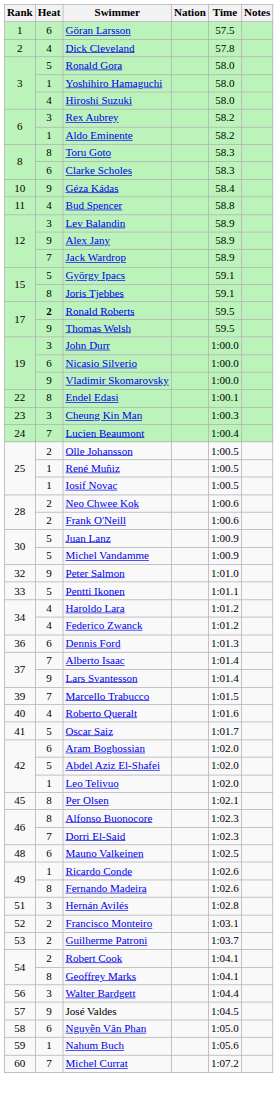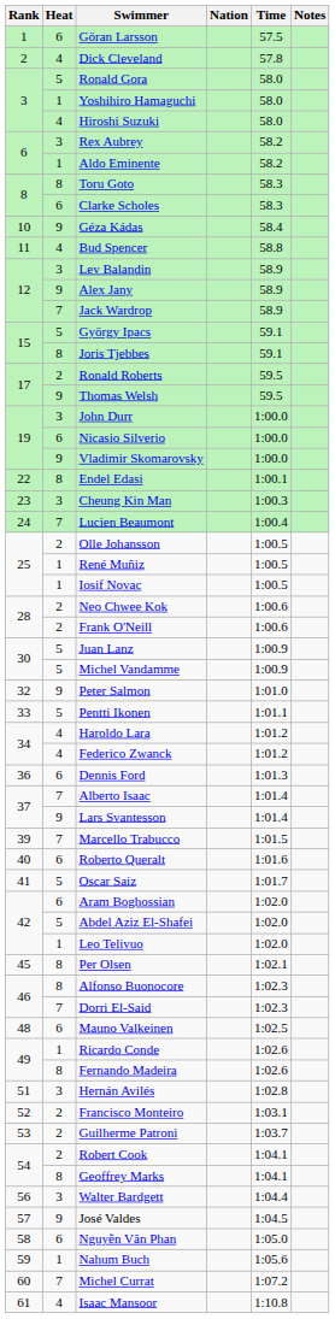Ronald Roberts | Heat: bold -> normal
Roberto Queralt | Heat: 4 -> 6
+ row: 61 | 4 | Isaac Mansoor | 1:10.8
